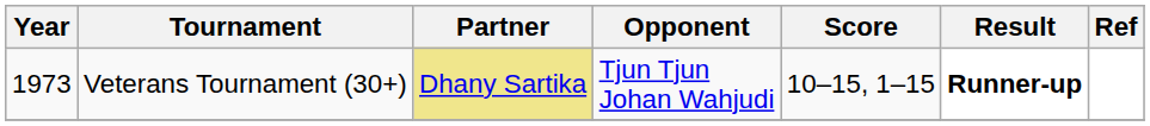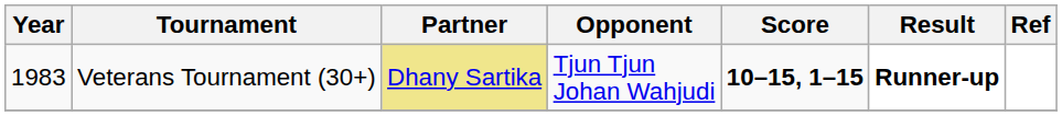Veterans Tournament (30+) | Year: 1973 -> 1983
Veterans Tournament (30+) | Score: normal -> bold
